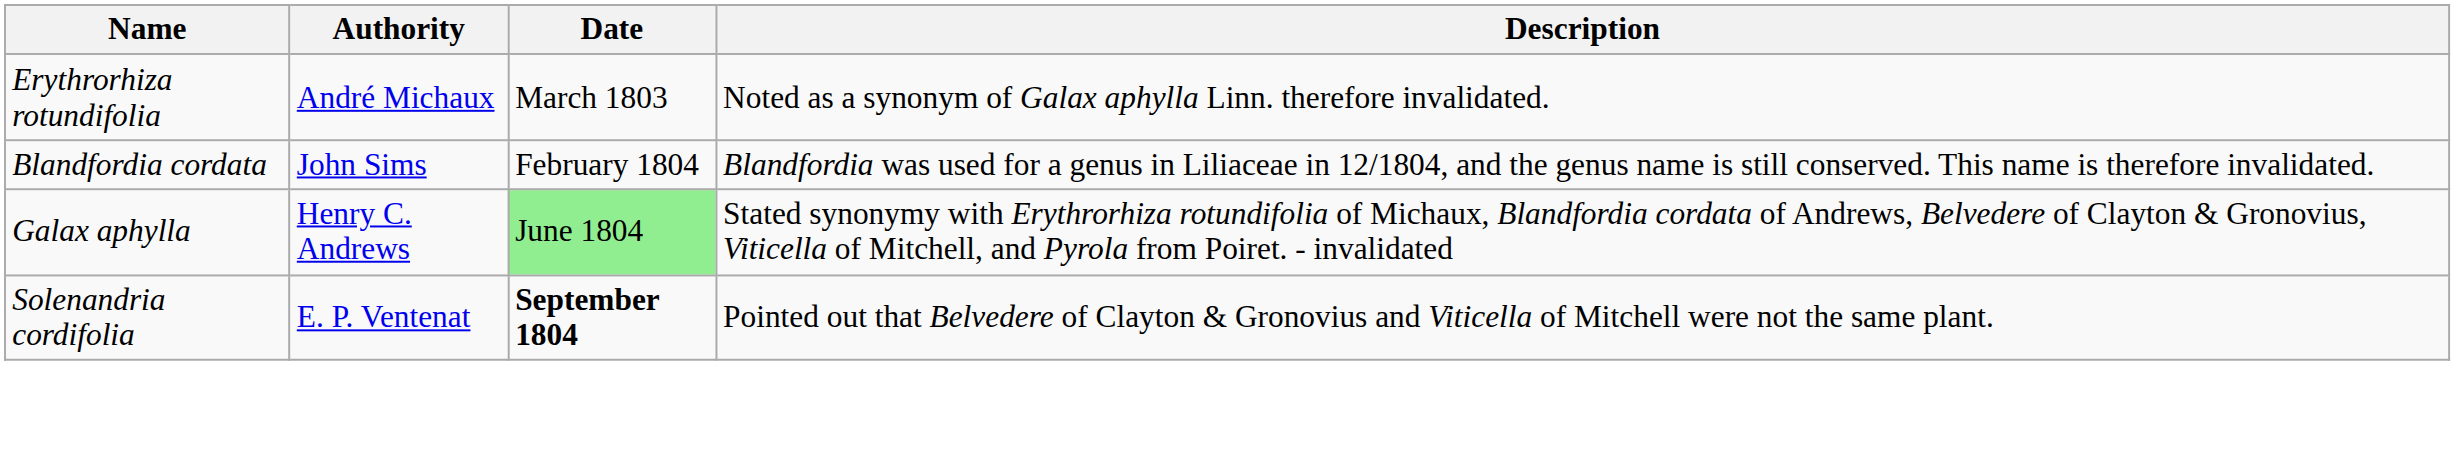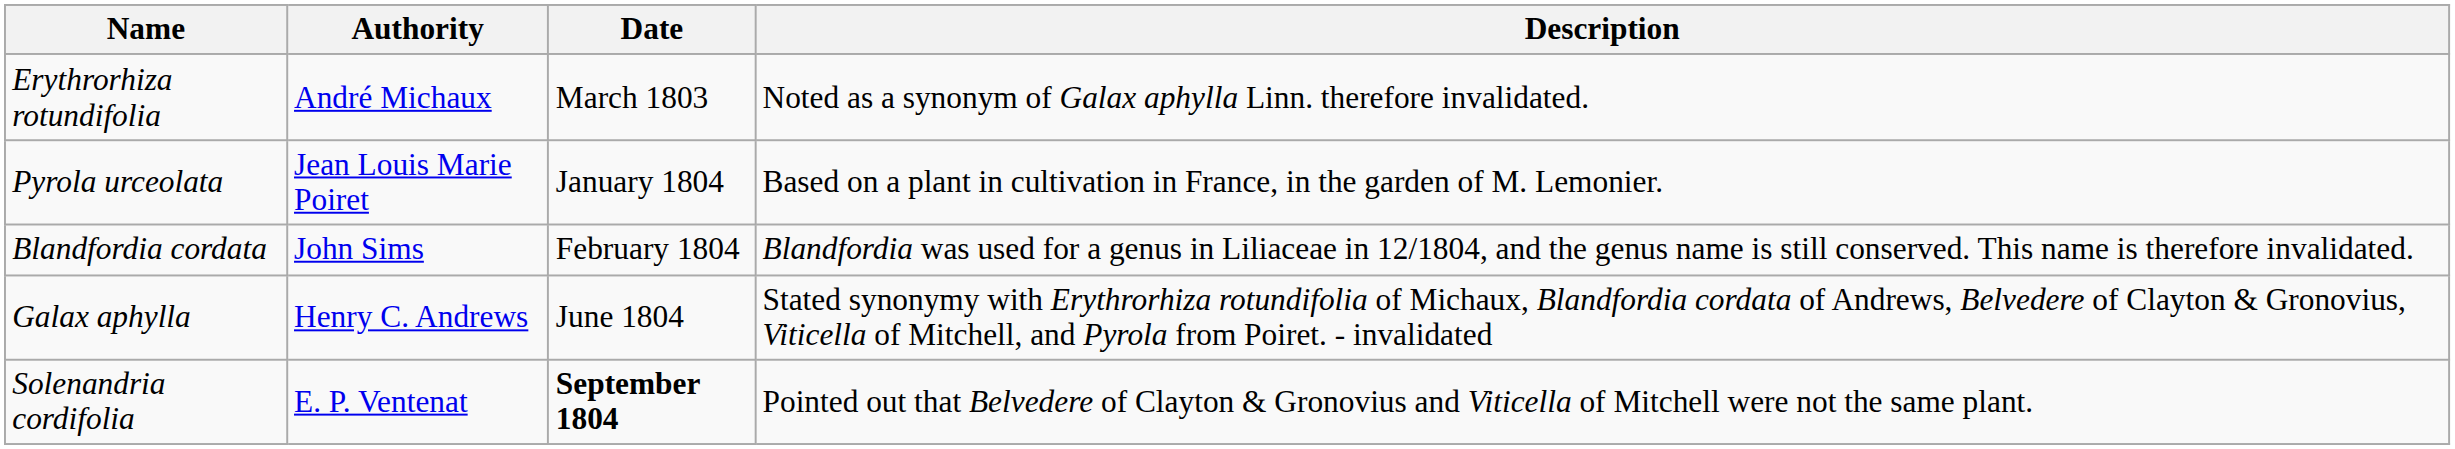+ row: Pyrola urceolata | Jean Louis Marie Poiret | January 1804 | Based on a plant in cultivation in France, in the garden of M. Lemonier.
Galax aphylla | Date: lightgreen background -> no background
